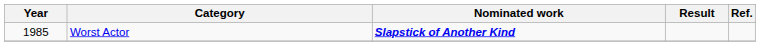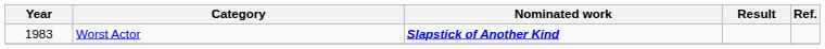Worst Actor | Year: 1985 -> 1983
